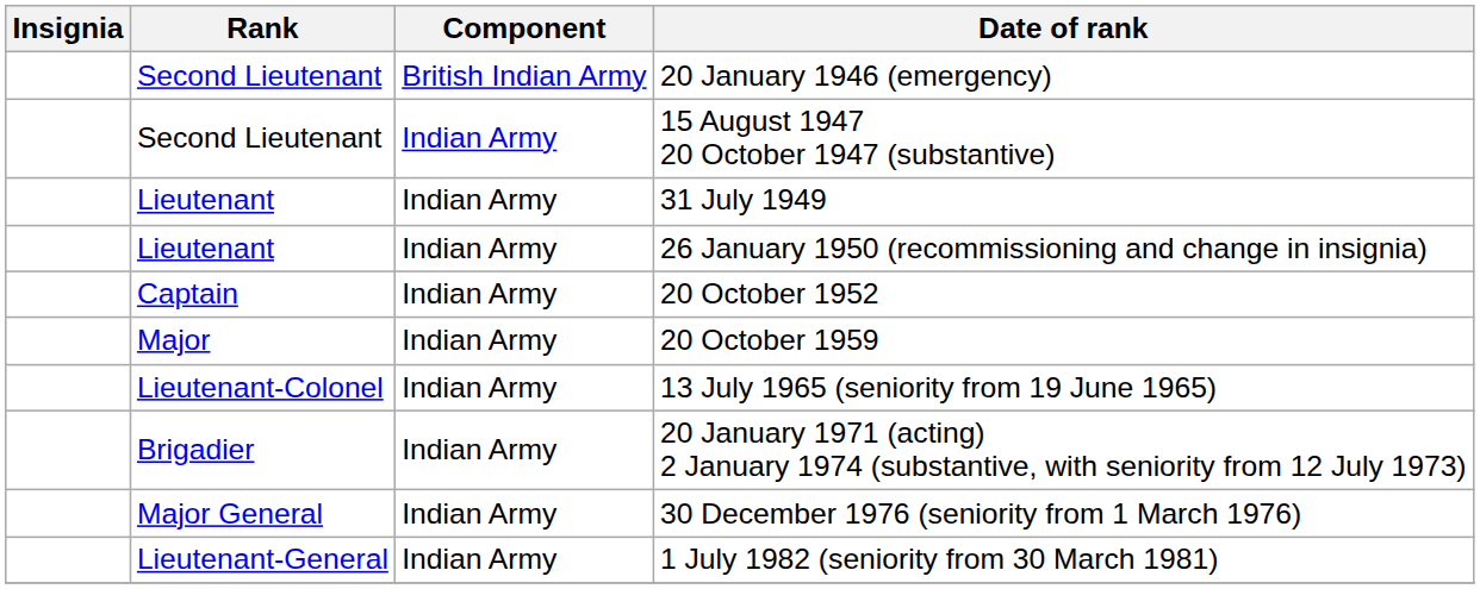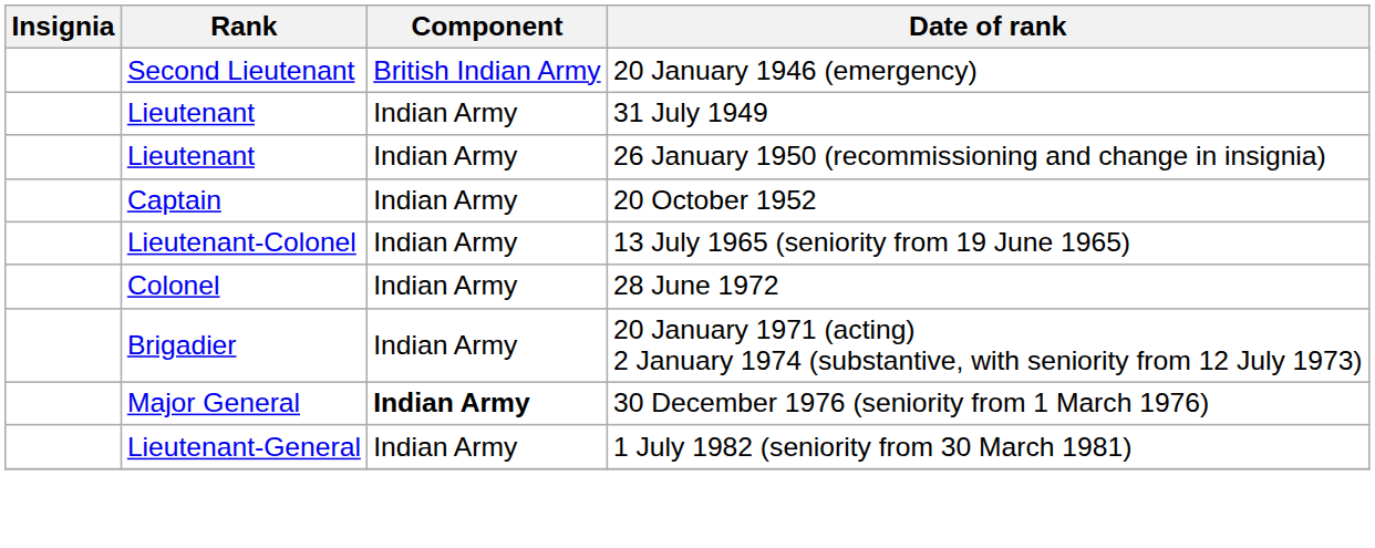- row: Second Lieutenant | Indian Army | 15 August 1947 20 October 1947 (substantive)
- row: Major | Indian Army | 20 October 1959
+ row: Colonel | Indian Army | 28 June 1972
30 December 1976 (seniority from 1 March 1976) | Component: normal -> bold
